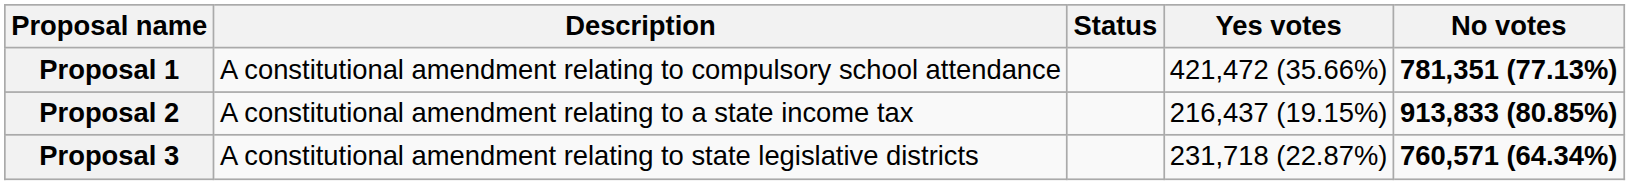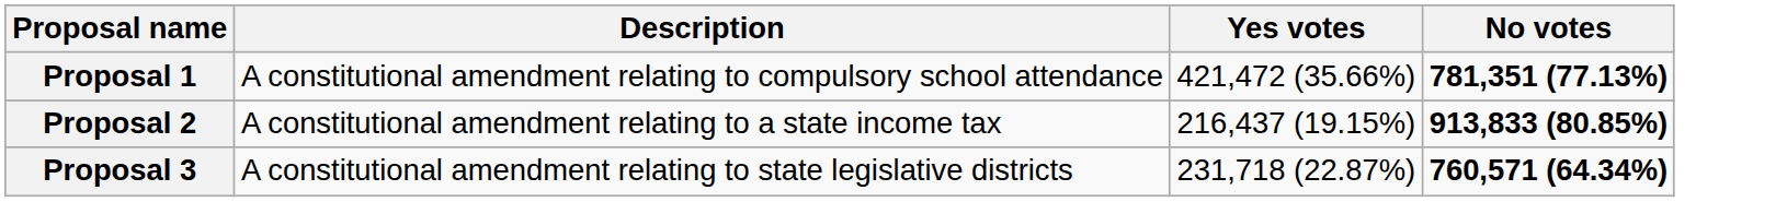- column: Status
